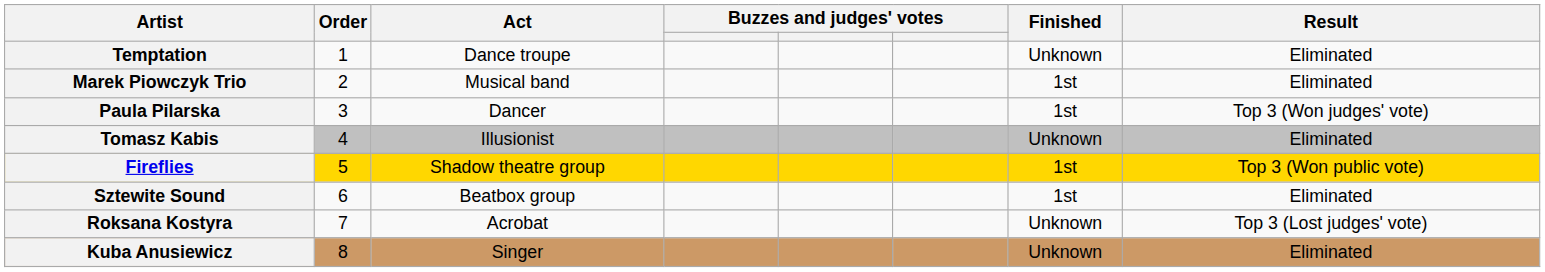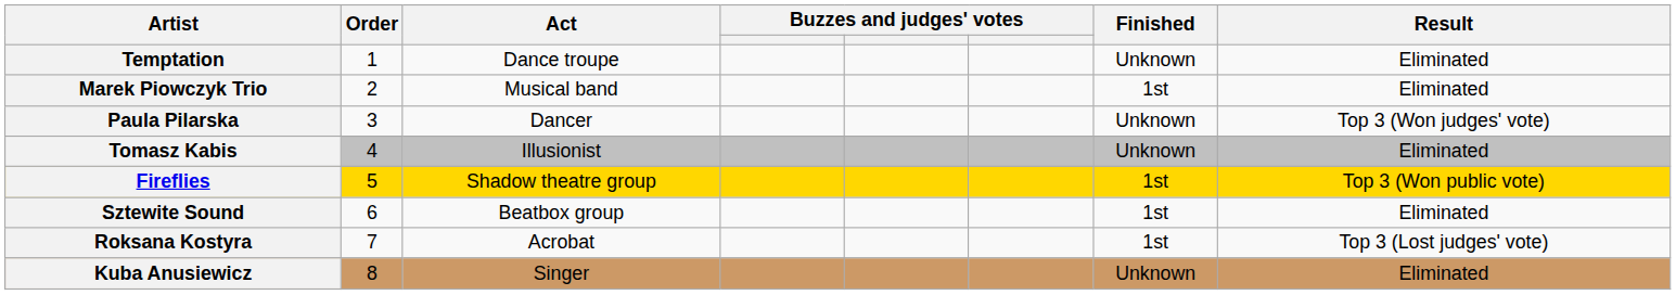Paula Pilarska | Finished: 1st -> Unknown
Roksana Kostyra | Finished: Unknown -> 1st
